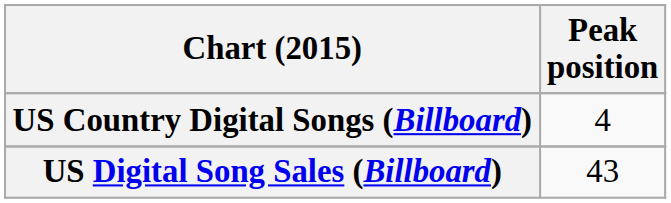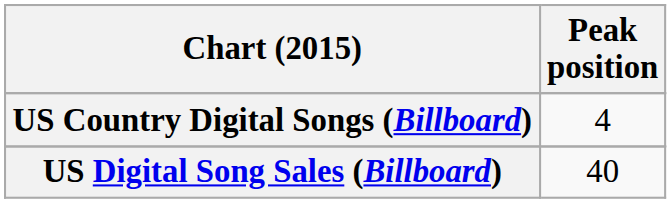US Digital Song Sales (Billboard) | Peak position: 43 -> 40
